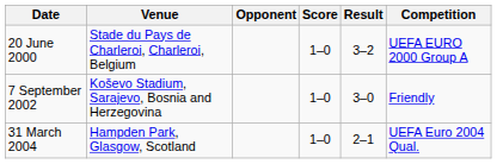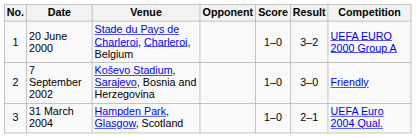+ column: No. | 1 | 2 | 3
